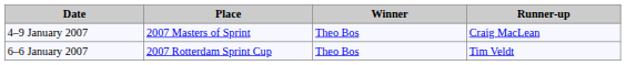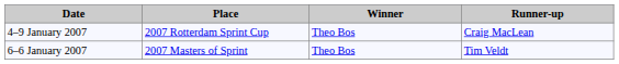4–9 January 2007 | Place: 2007 Masters of Sprint -> 2007 Rotterdam Sprint Cup
6–6 January 2007 | Place: 2007 Rotterdam Sprint Cup -> 2007 Masters of Sprint
